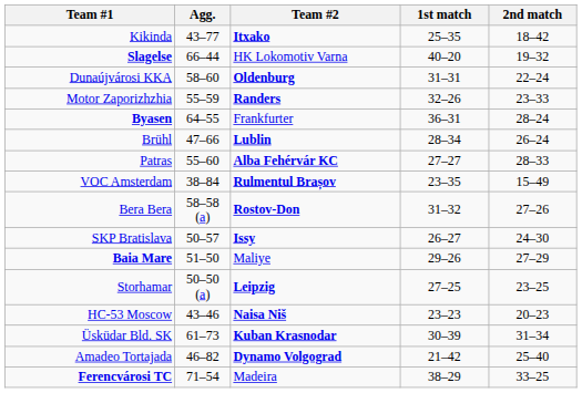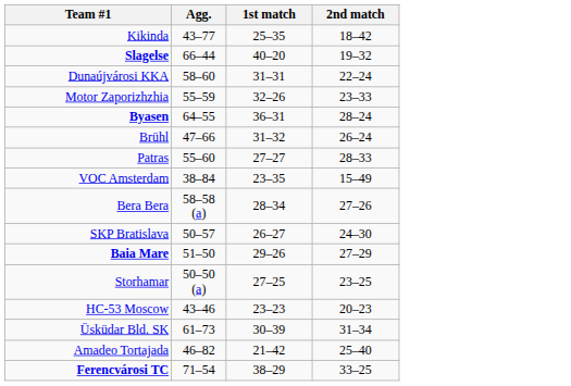- column: Team #2 | Itxako | HK Lokomotiv Varna | Oldenburg | Randers | Frankfurter | Lublin | Alba Fehérvár KC | Rulmentul Brașov | Rostov-Don | Issy | Maliye | Leipzig | Naisa Niš | Kuban Krasnodar | Dynamo Volgograd | Madeira
Brühl | 1st match: 28–34 -> 31–32
Bera Bera | 1st match: 31–32 -> 28–34
